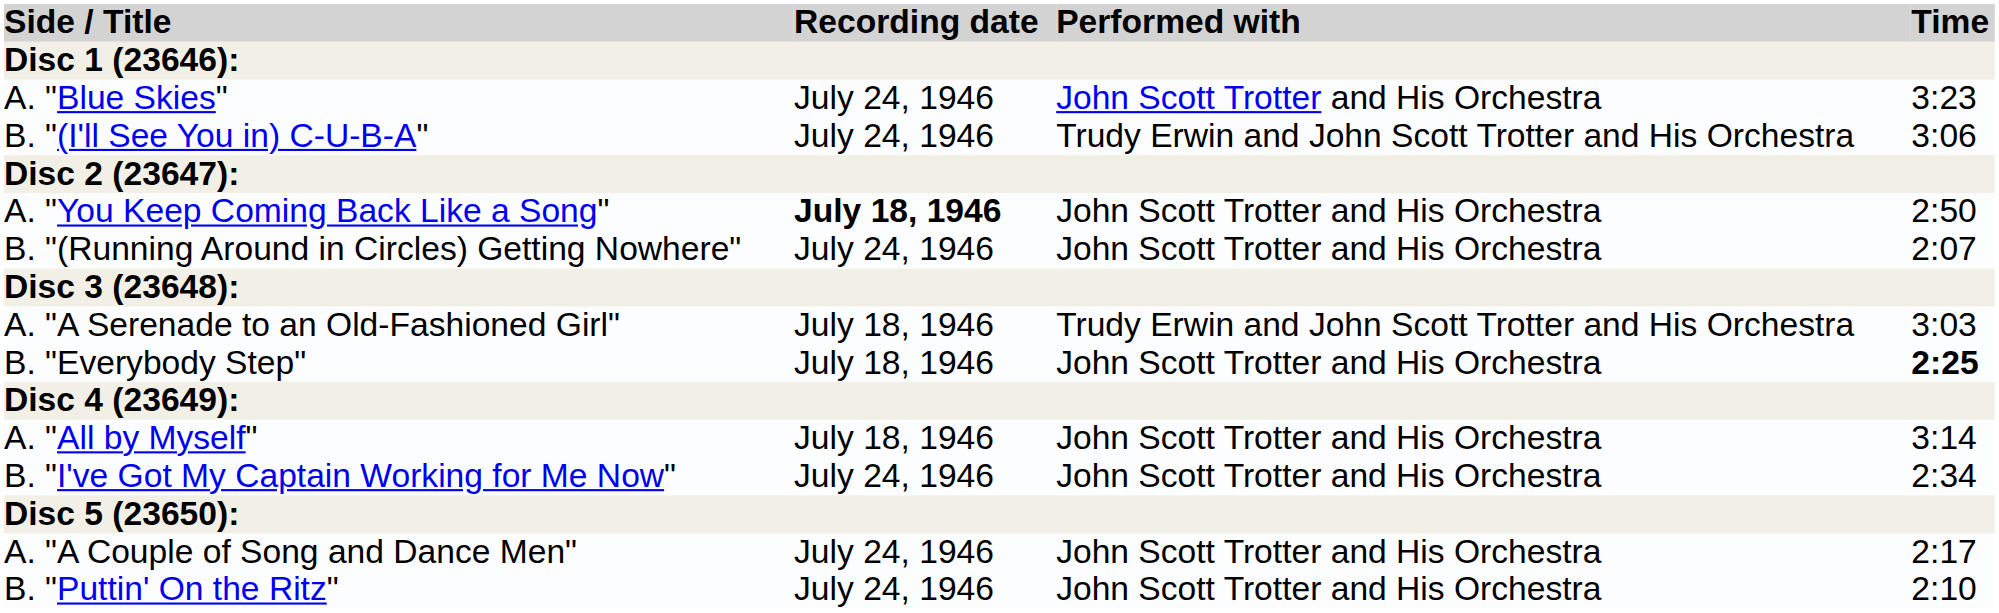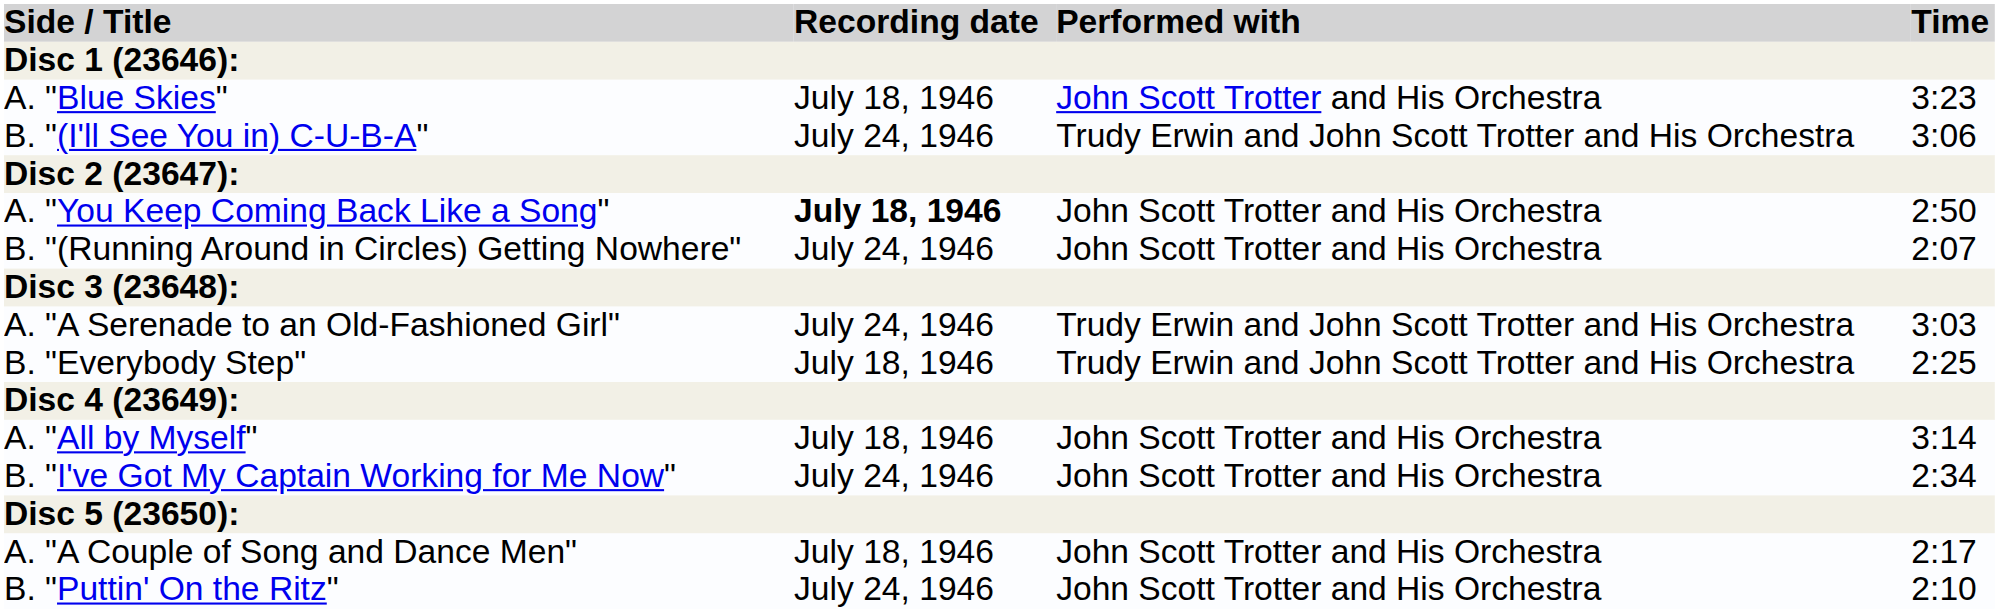A. "Blue Skies" | Recording date: July 24, 1946 -> July 18, 1946
A. "A Serenade to an Old-Fashioned Girl" | Recording date: July 18, 1946 -> July 24, 1946
B. "Everybody Step" | Performed with: John Scott Trotter and His Orchestra -> Trudy Erwin and John Scott Trotter and His Orchestra
B. "Everybody Step" | Time: bold -> normal
A. "A Couple of Song and Dance Men" | Recording date: July 24, 1946 -> July 18, 1946
